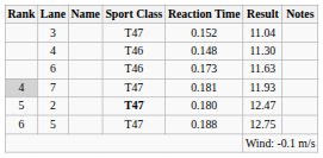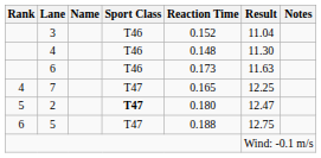3 | Sport Class: T47 -> T46
7 | Rank: lightgrey background -> no background
7 | Reaction Time: 0.181 -> 0.165
7 | Result: 11.93 -> 12.25
